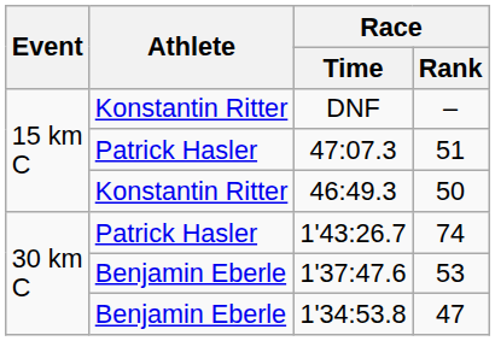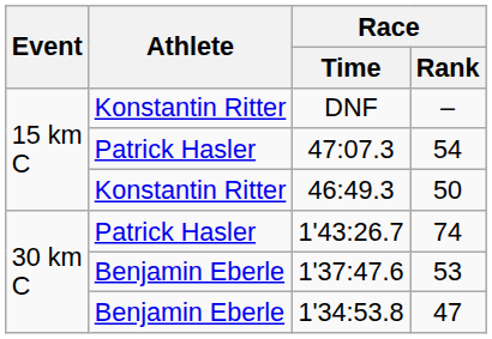47:07.3 | Race / Rank: 51 -> 54
